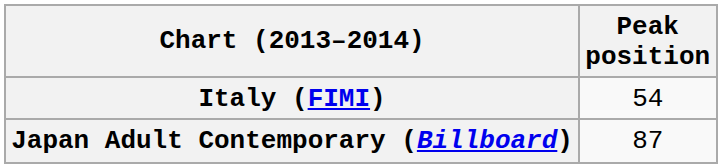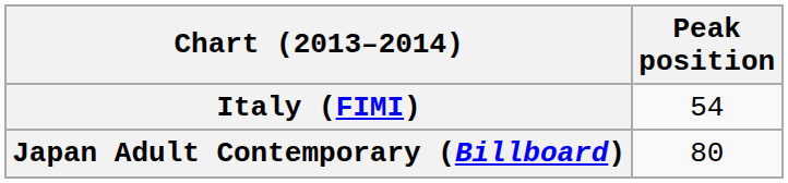Japan Adult Contemporary (Billboard) | Peak position: 87 -> 80
